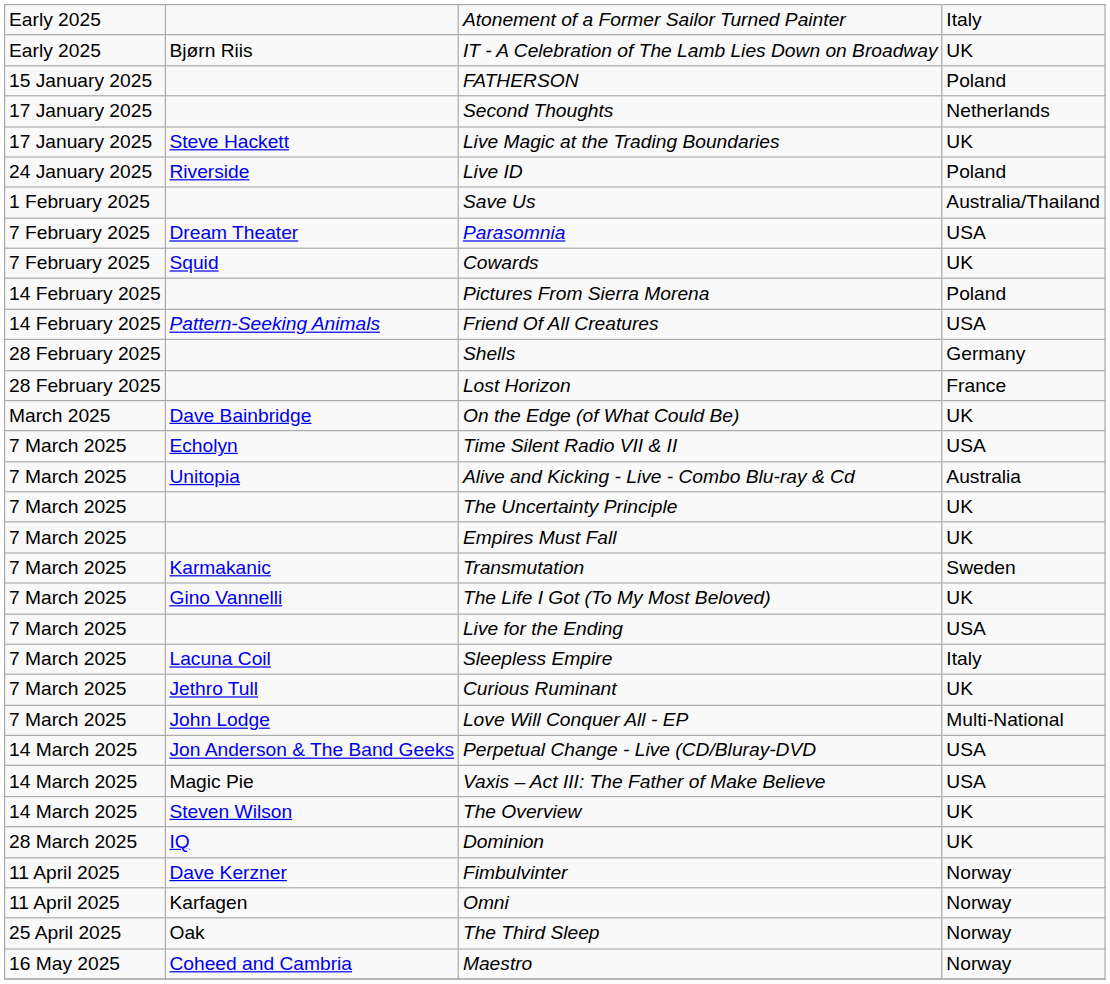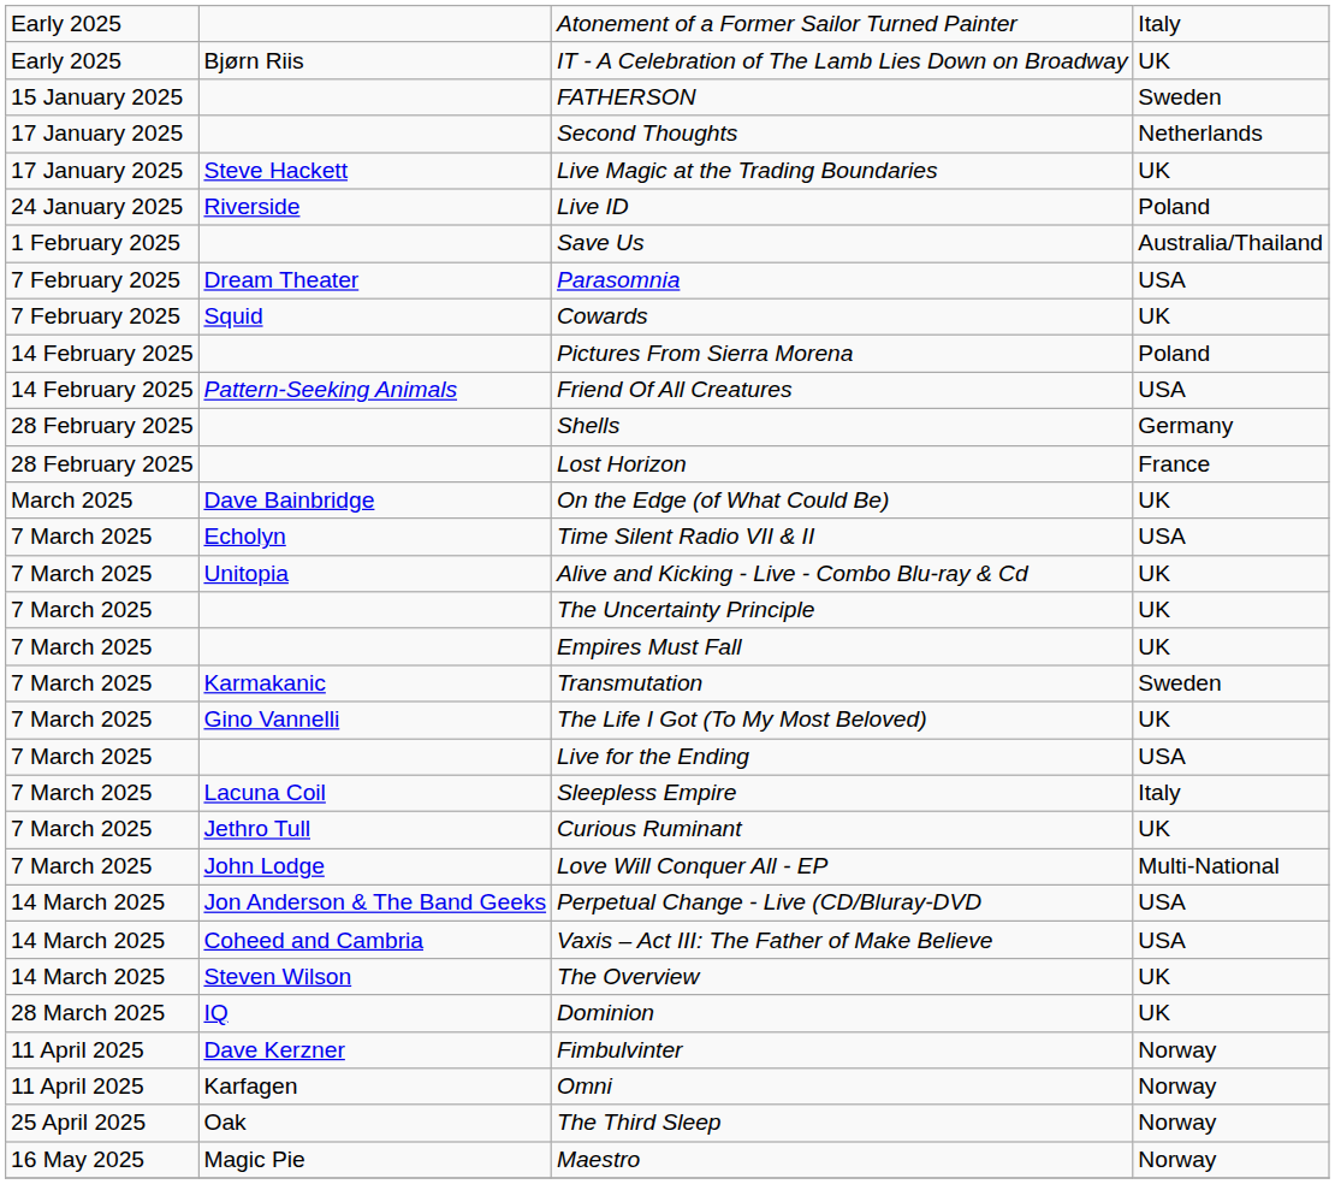FATHERSON | column 4: Poland -> Sweden
Alive and Kicking - Live - Combo Blu-ray & Cd | column 4: Australia -> UK
Vaxis – Act III: The Father of Make Believe | column 2: Magic Pie -> Coheed and Cambria
Maestro | column 2: Coheed and Cambria -> Magic Pie
